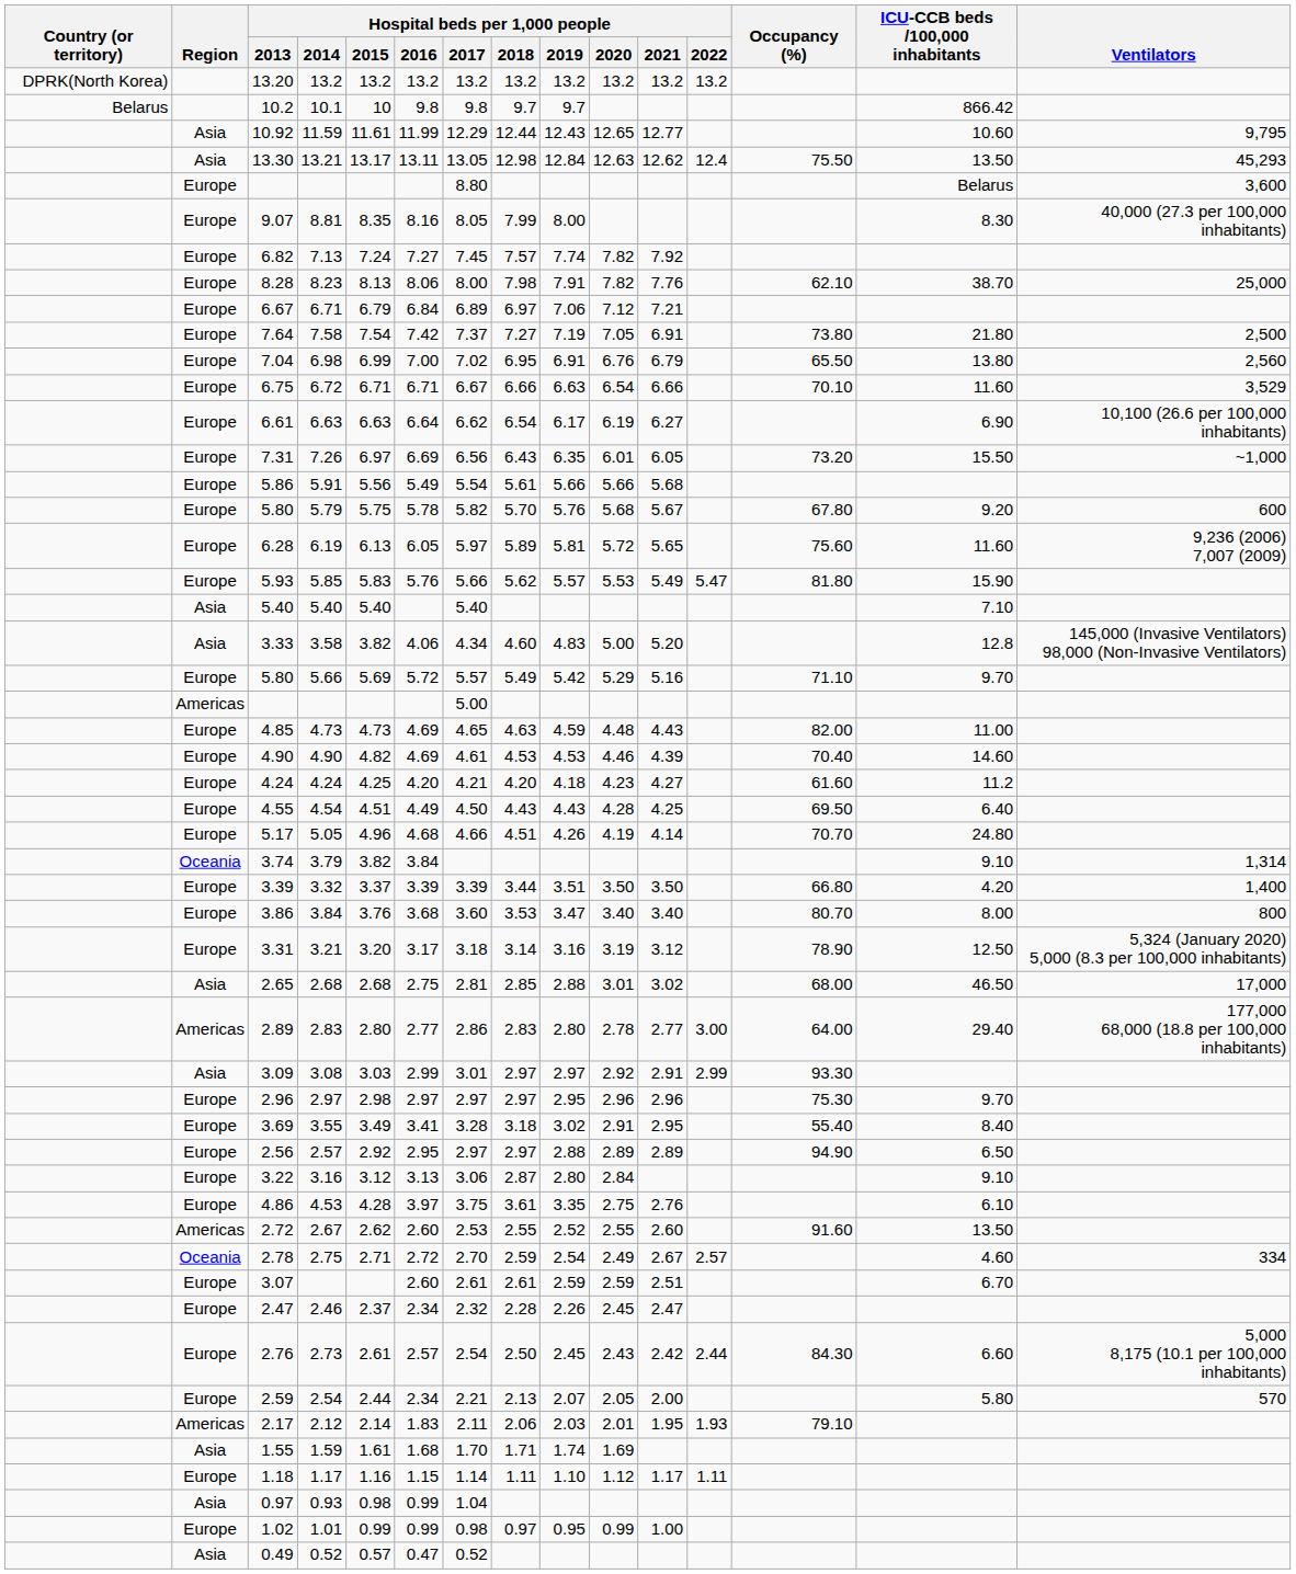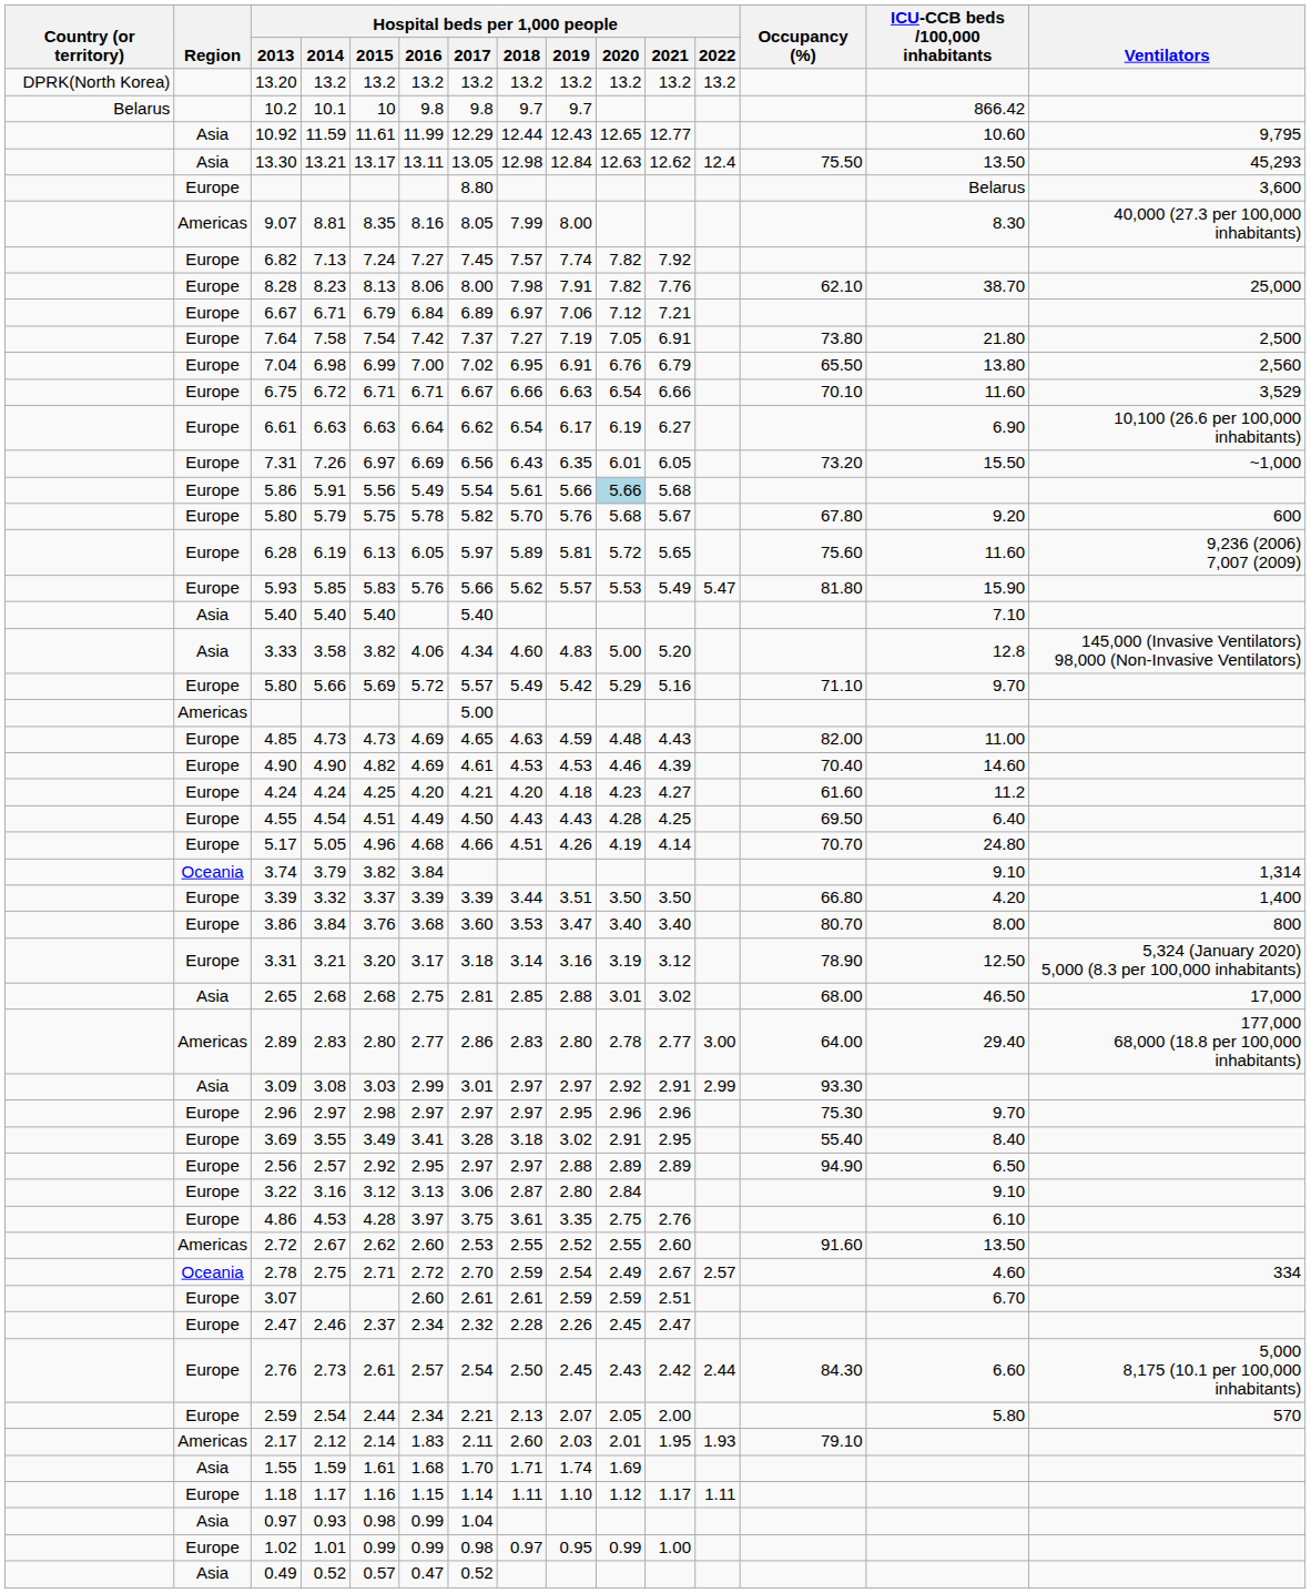9.07 | Region: Europe -> Americas
5.86 | Hospital beds per 1,000 people / 2020: no background -> lightblue background
2.17 | Hospital beds per 1,000 people / 2018: 2.06 -> 2.60
